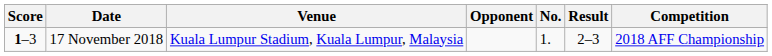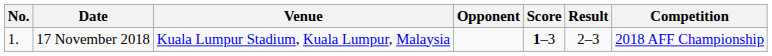columns swapped: No. <-> Score
